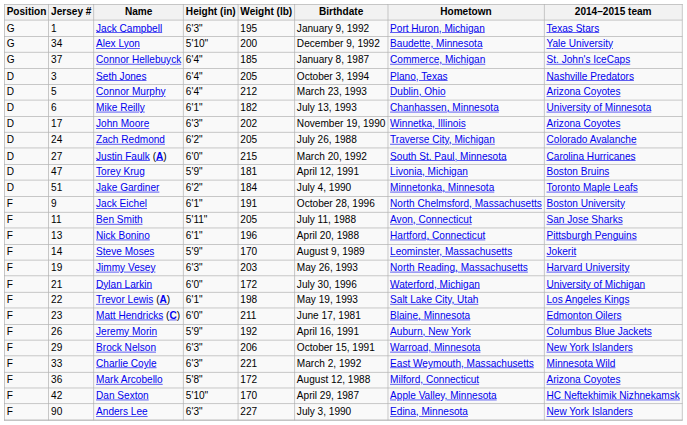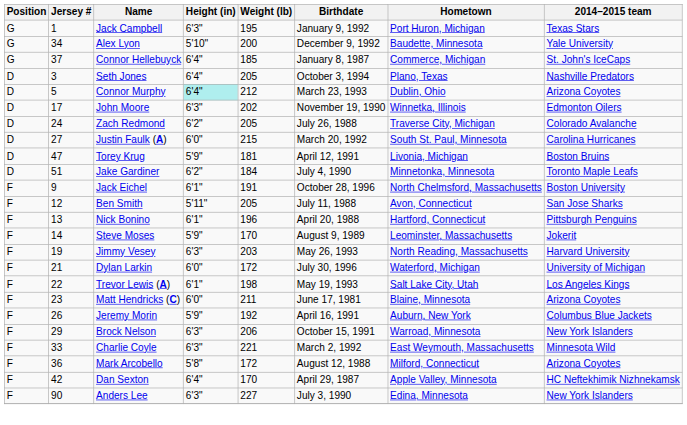Connor Murphy | Height (in): no background -> paleturquoise background
- row: D | 6 | Mike Reilly | 6'1" | 182 | July 13, 1993 | Chanhassen, Minnesota | University of Minnesota
John Moore | 2014–2015 team: Arizona Coyotes -> Edmonton Oilers
Ben Smith | Jersey #: 11 -> 12
Matt Hendricks (C) | 2014–2015 team: Edmonton Oilers -> Arizona Coyotes
Dan Sexton | Height (in): 5'10" -> 6'4"
